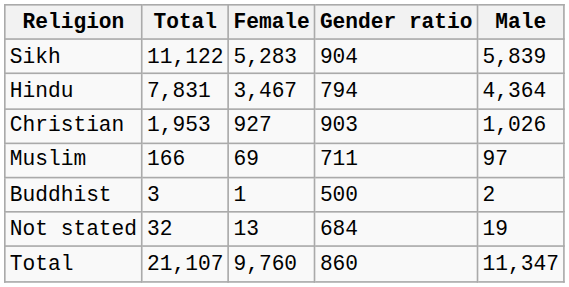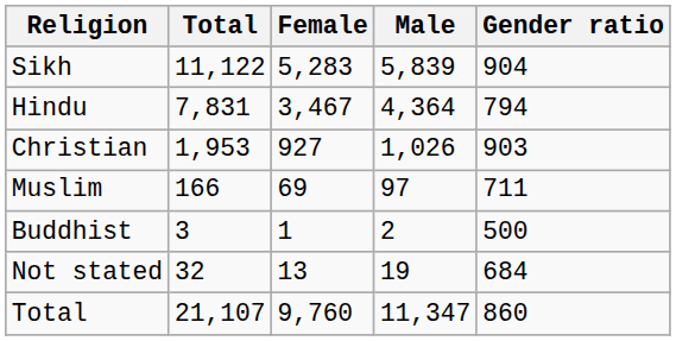columns swapped: Male <-> Gender ratio
